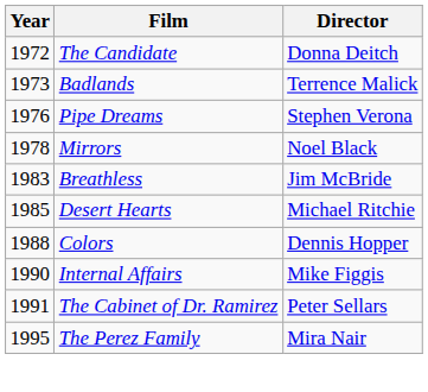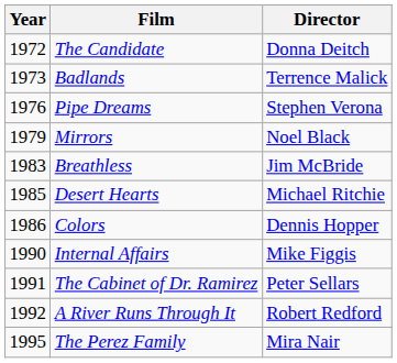Mirrors | Year: 1978 -> 1979
Colors | Year: 1988 -> 1986
+ row: 1992 | A River Runs Through It | Robert Redford
